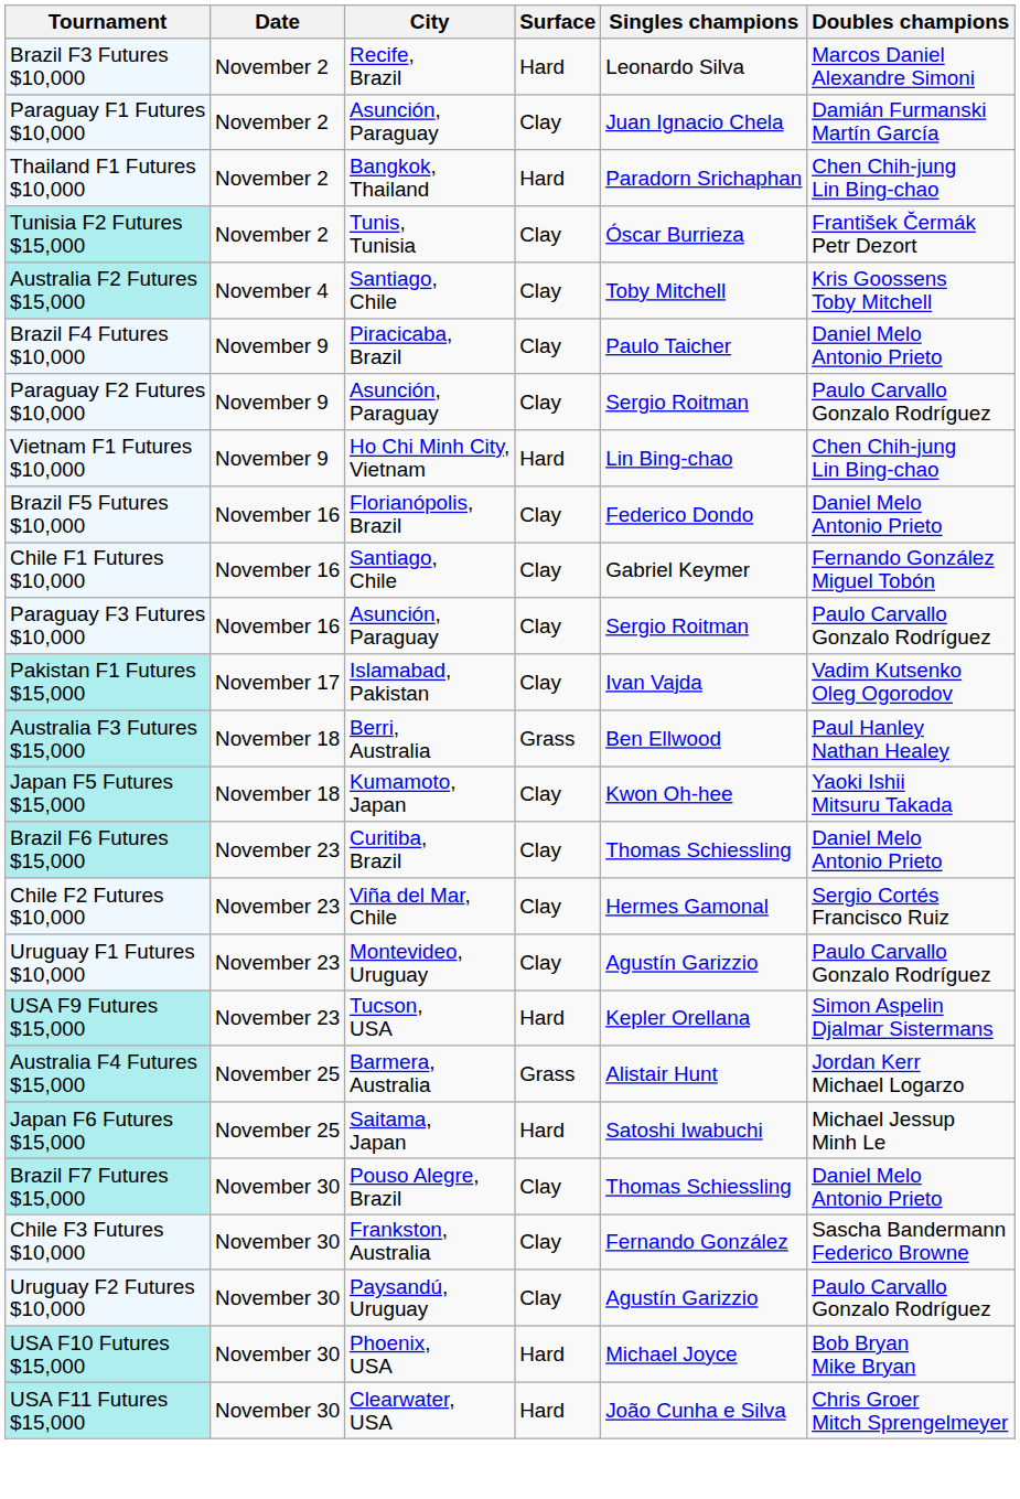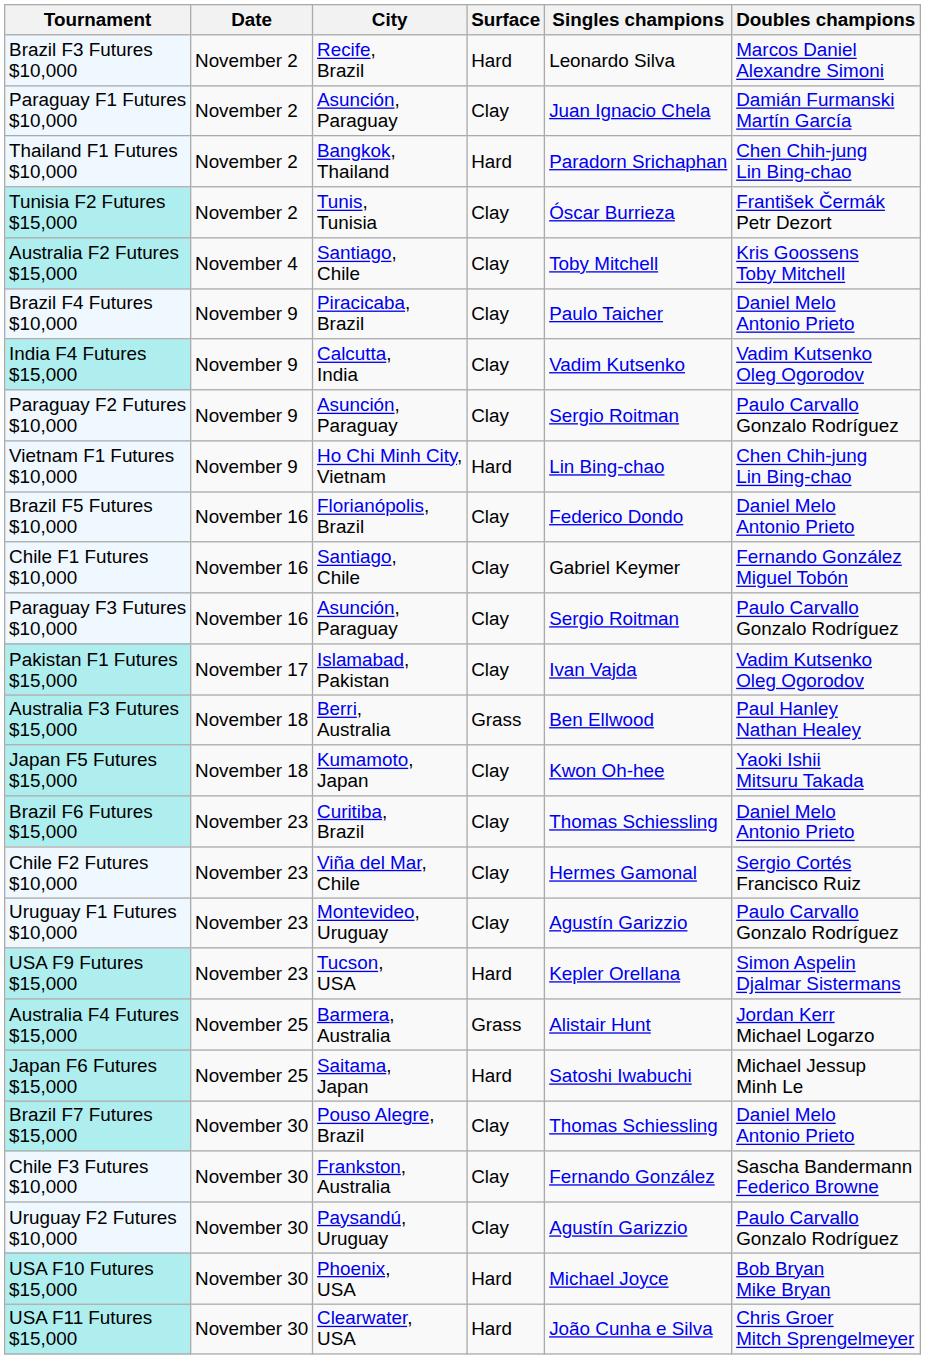+ row: India F4 Futures $15,000 | November 9 | Calcutta, India | Clay | Vadim Kutsenko | Vadim Kutsenko Oleg Ogorodov
